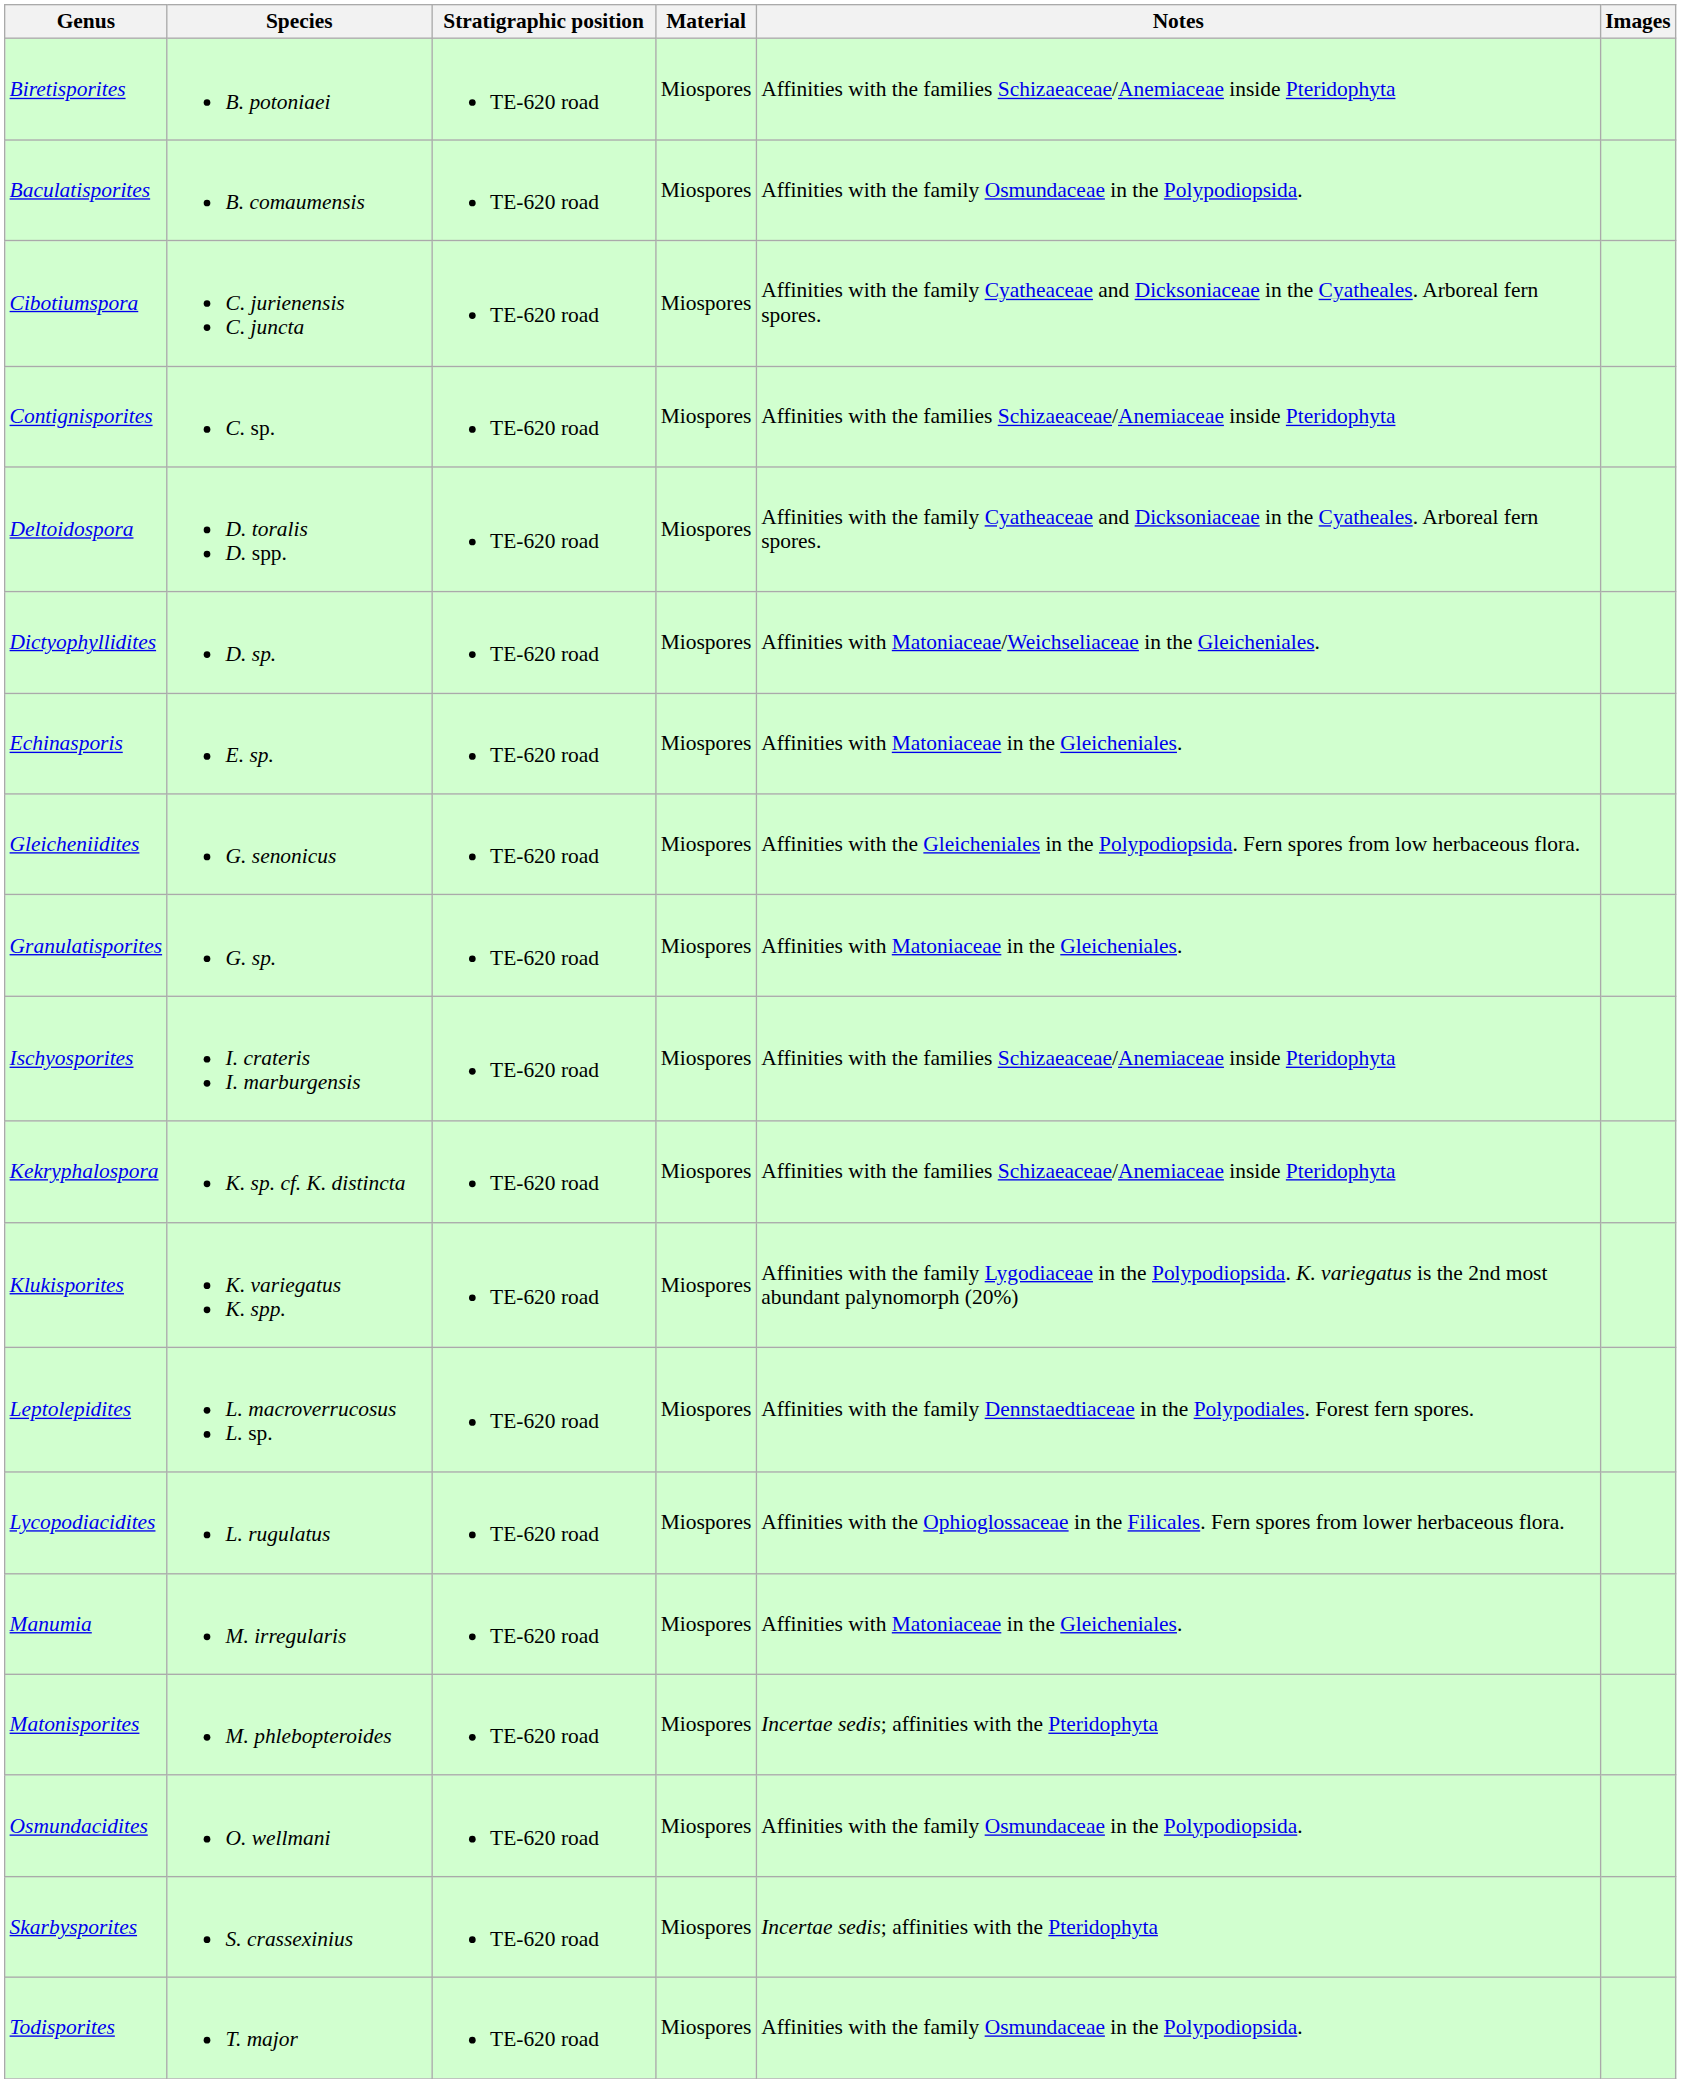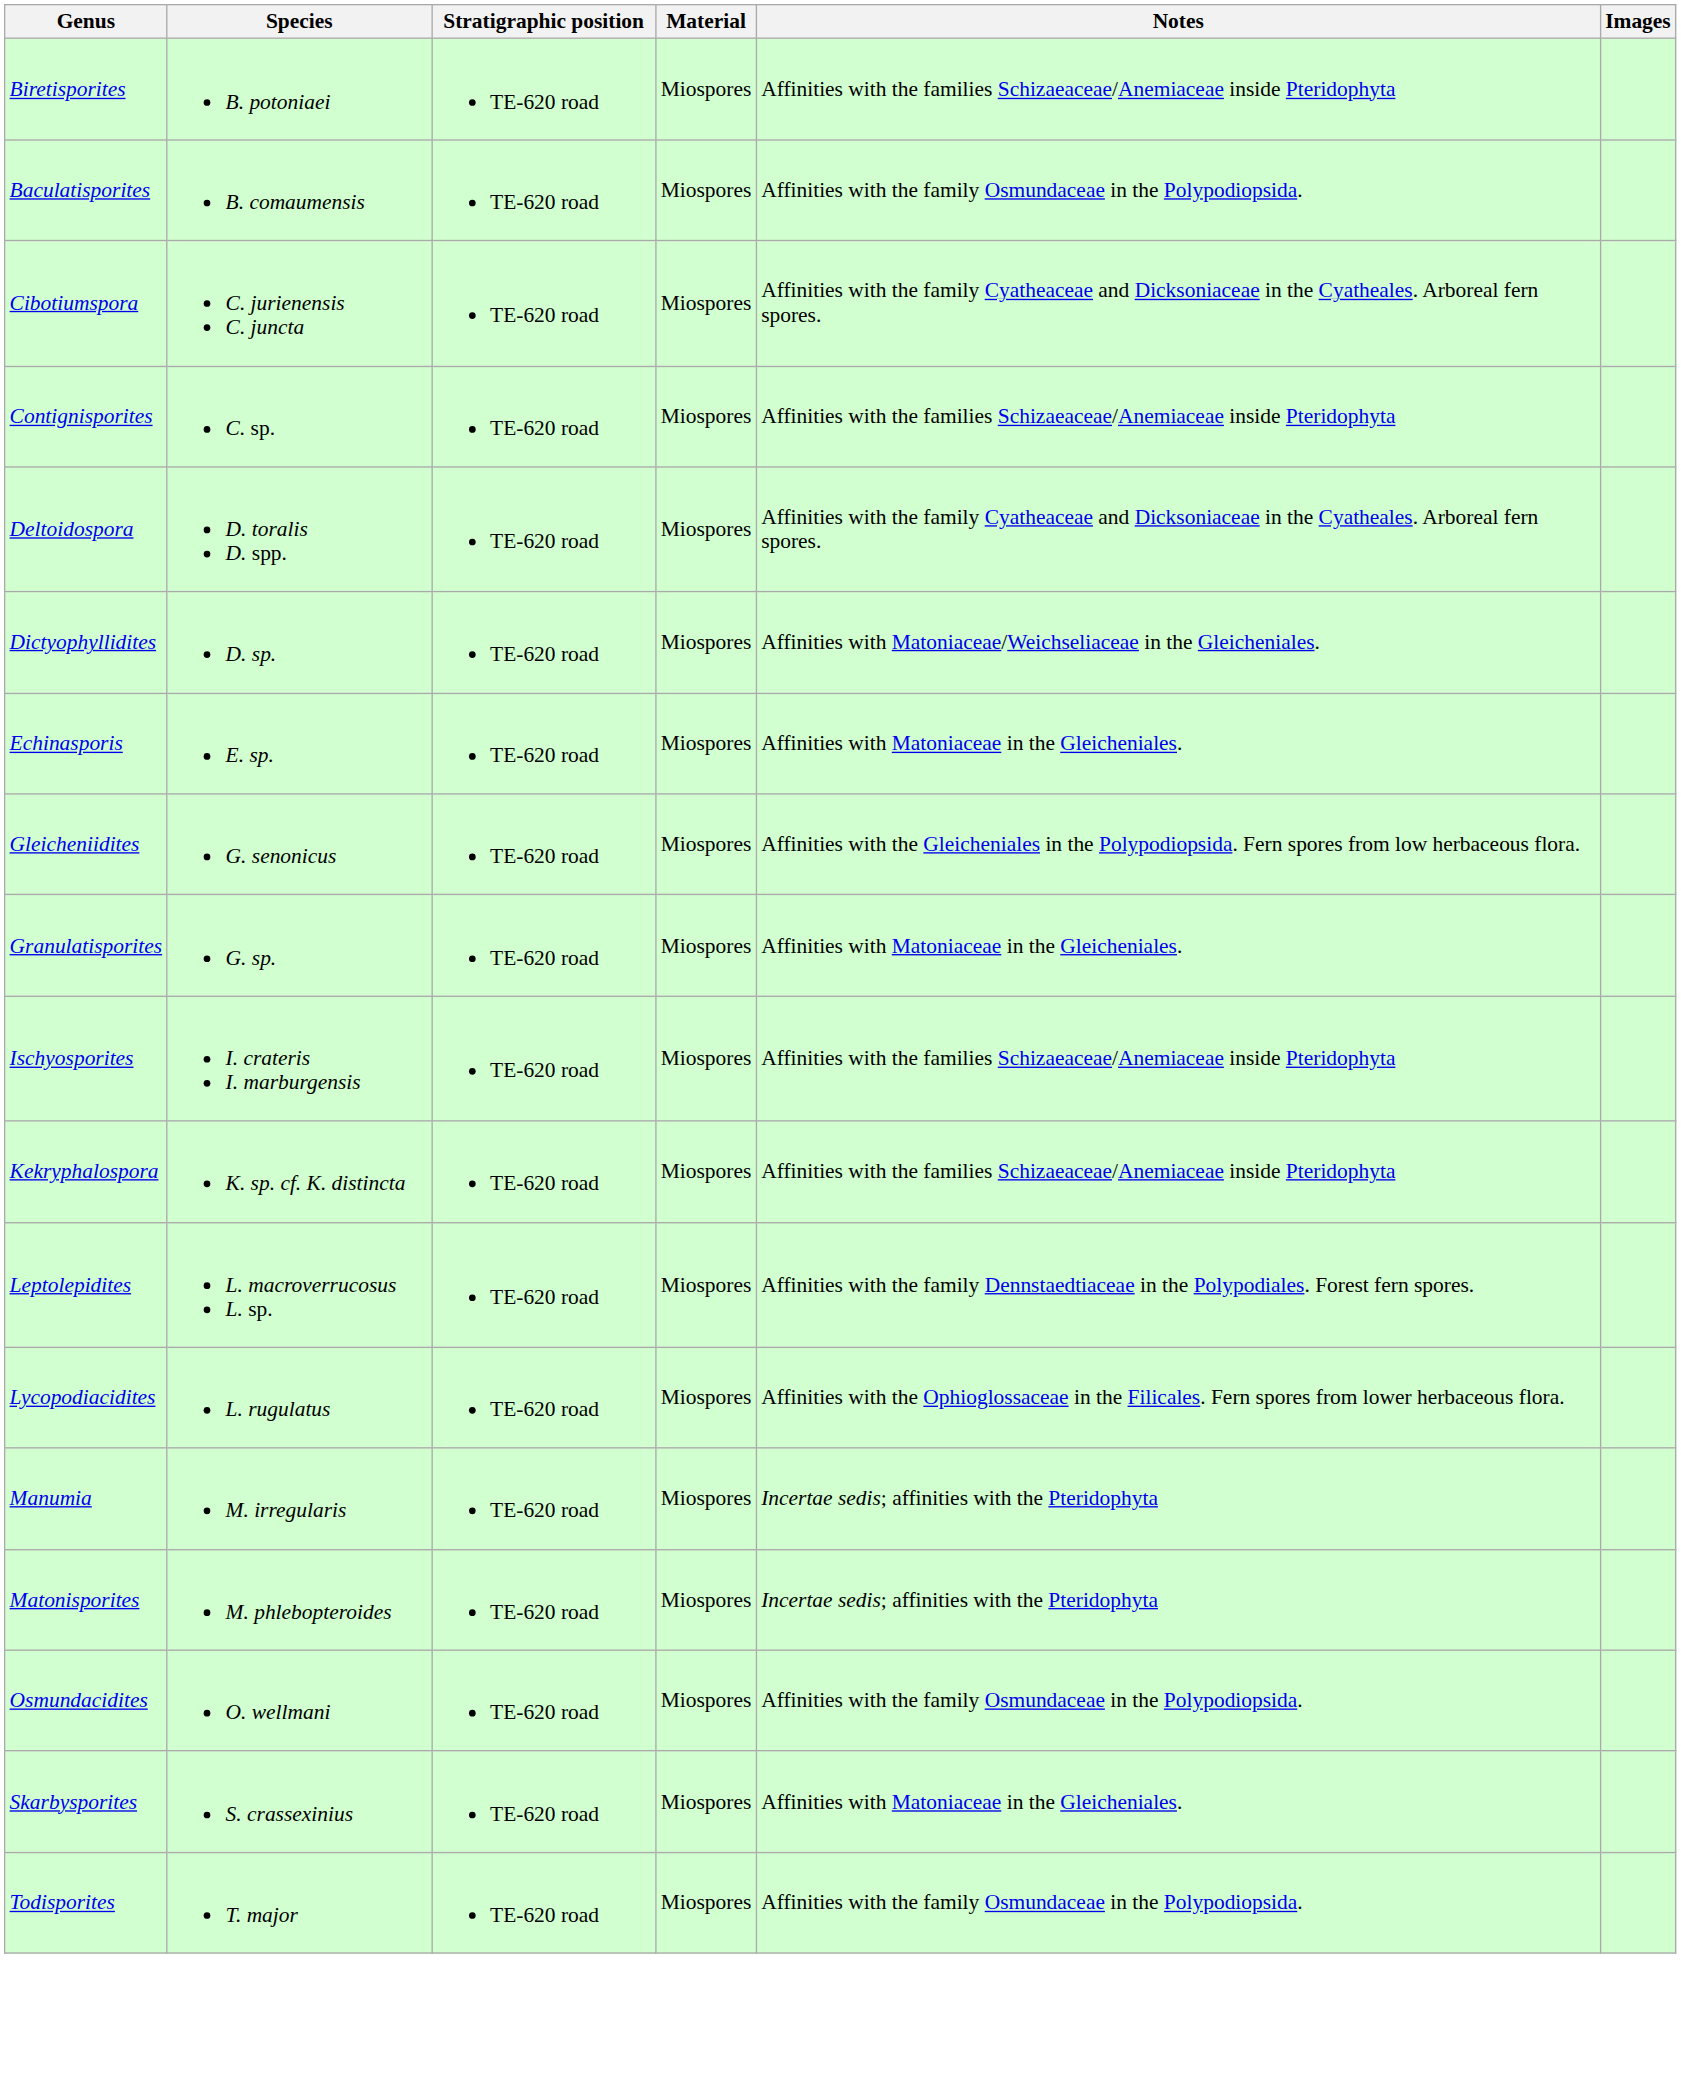- row: Klukisporites | K. variegatus K. spp. | TE-620 road | Miospores | Affinities with the family Lygodiaceae in the Polypodiopsida. K. variegatus is the 2nd most abundant palynomorph (20%)
Manumia | Notes: Affinities with Matoniaceae in the Gleicheniales. -> Incertae sedis; affinities with the Pteridophyta
Skarbysporites | Notes: Incertae sedis; affinities with the Pteridophyta -> Affinities with Matoniaceae in the Gleicheniales.
